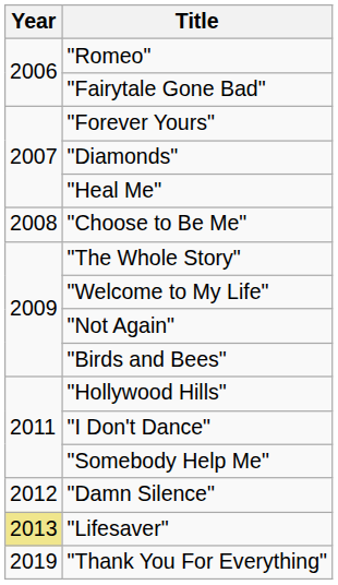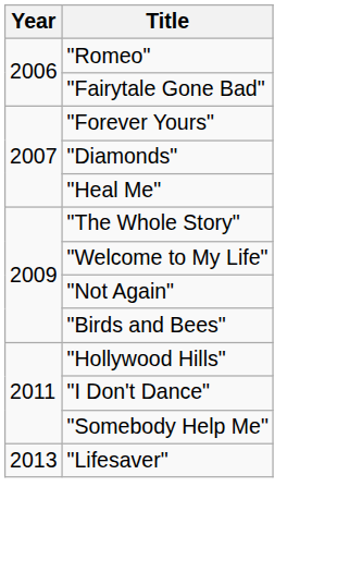- row: 2008 | "Choose to Be Me"
- row: 2012 | "Damn Silence"
"Lifesaver" | Year: khaki background -> no background
- row: 2019 | "Thank You For Everything"
